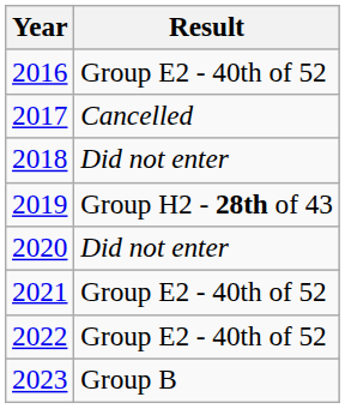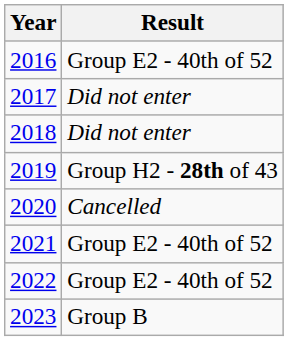2017 | Result: Cancelled -> Did not enter
2020 | Result: Did not enter -> Cancelled
